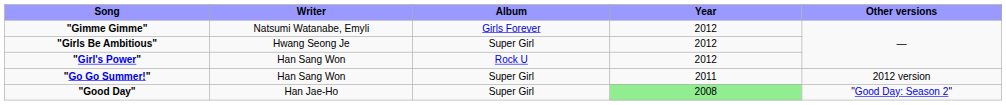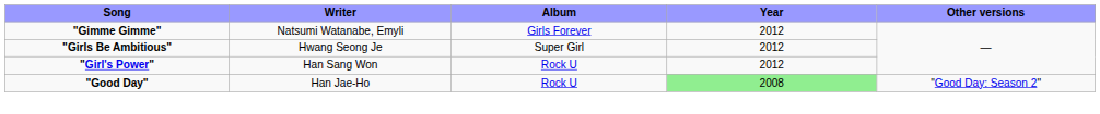- row: "Go Go Summer!" | Han Sang Won | Super Girl | 2011 | 2012 version
"Good Day" | Album: Super Girl -> Rock U
